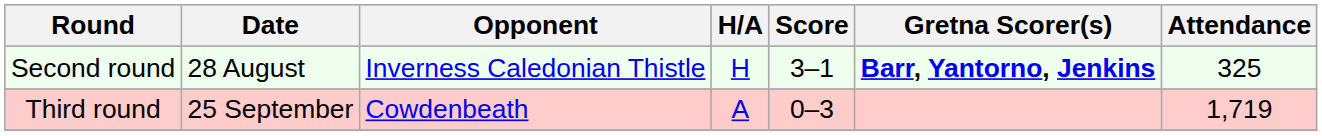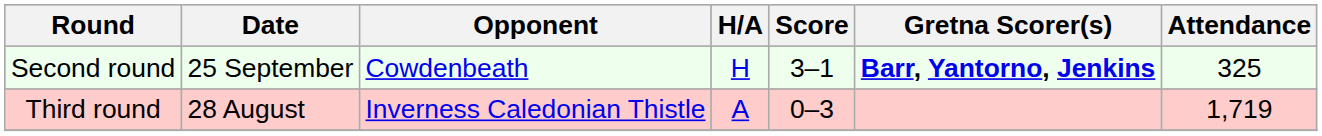Second round | Date: 28 August -> 25 September
Second round | Opponent: Inverness Caledonian Thistle -> Cowdenbeath
Third round | Date: 25 September -> 28 August
Third round | Opponent: Cowdenbeath -> Inverness Caledonian Thistle
